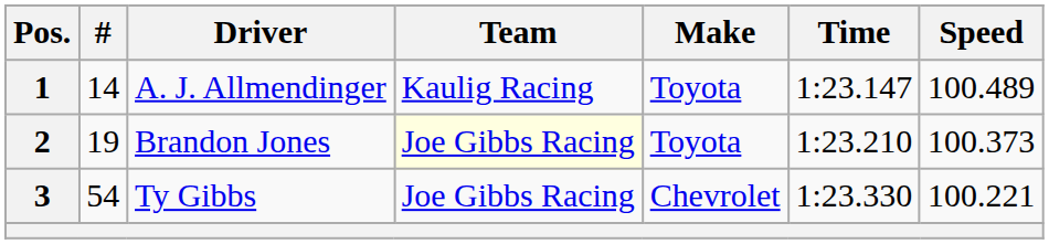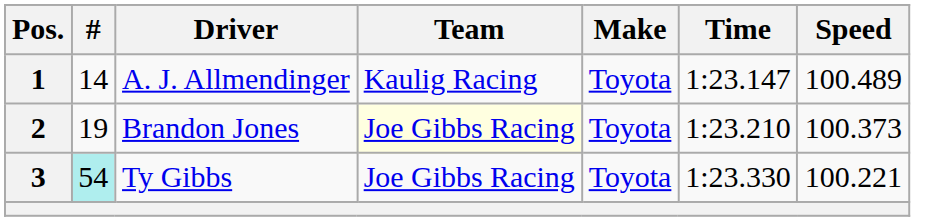3 | #: no background -> paleturquoise background
3 | Make: Chevrolet -> Toyota
